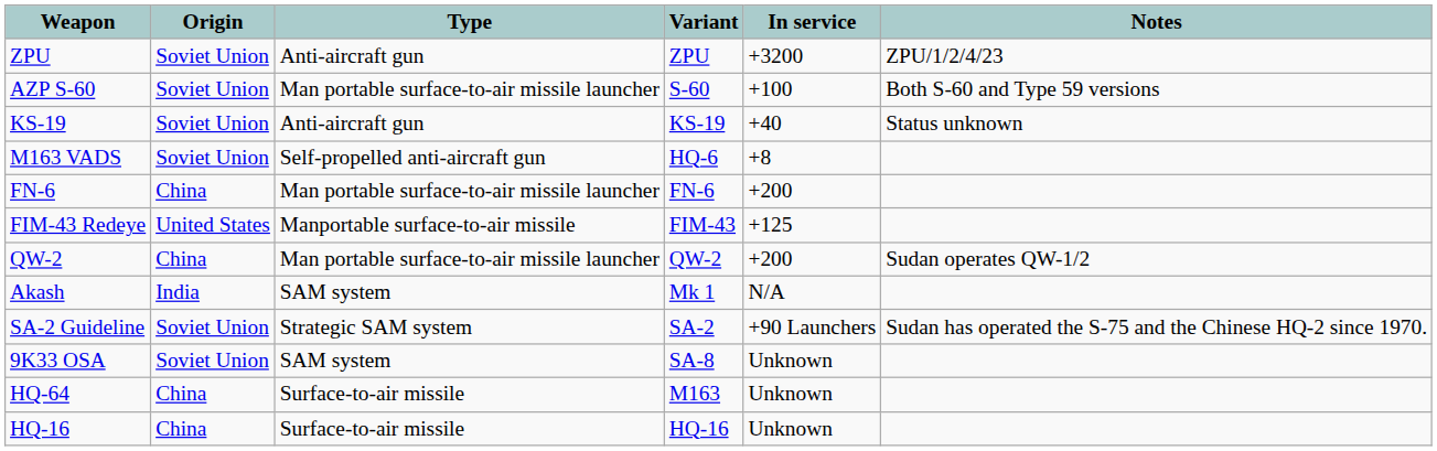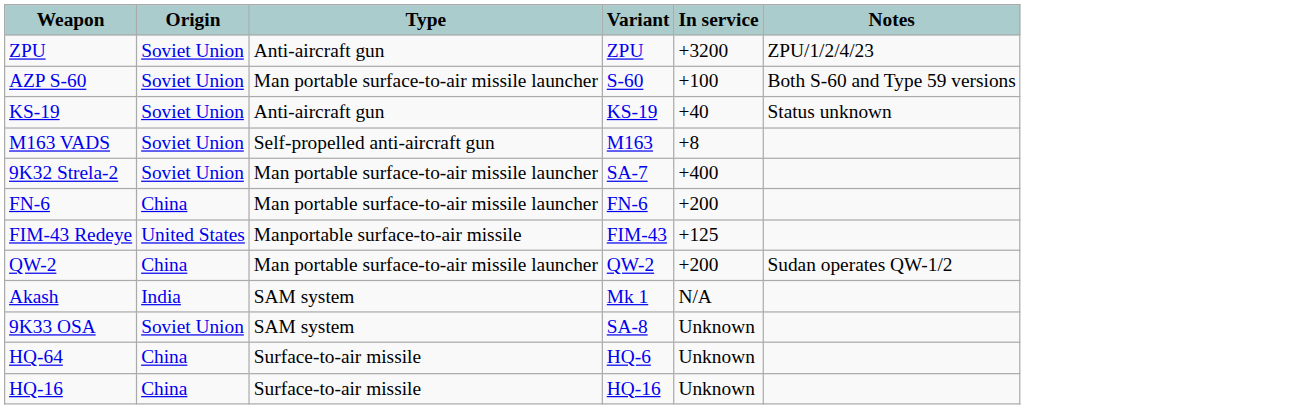M163 VADS | Variant: HQ-6 -> M163
+ row: 9K32 Strela-2 | Soviet Union | Man portable surface-to-air missile launcher | SA-7 | +400
- row: SA-2 Guideline | Soviet Union | Strategic SAM system | SA-2 | +90 Launchers | Sudan has operated the S-75 and the Chinese HQ-2 since 1970.
HQ-64 | Variant: M163 -> HQ-6
